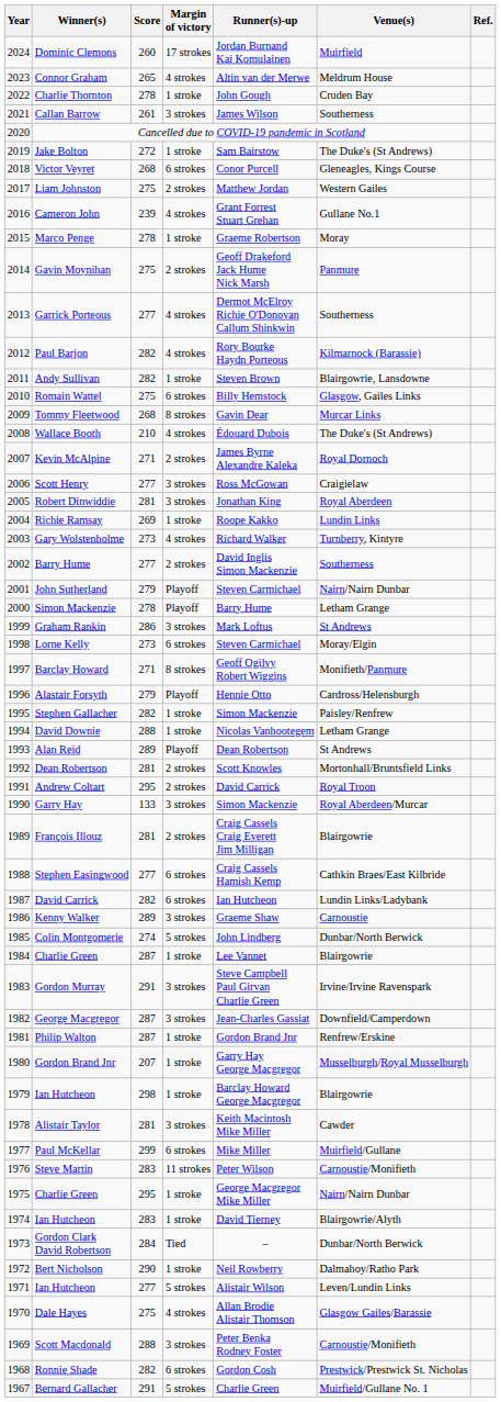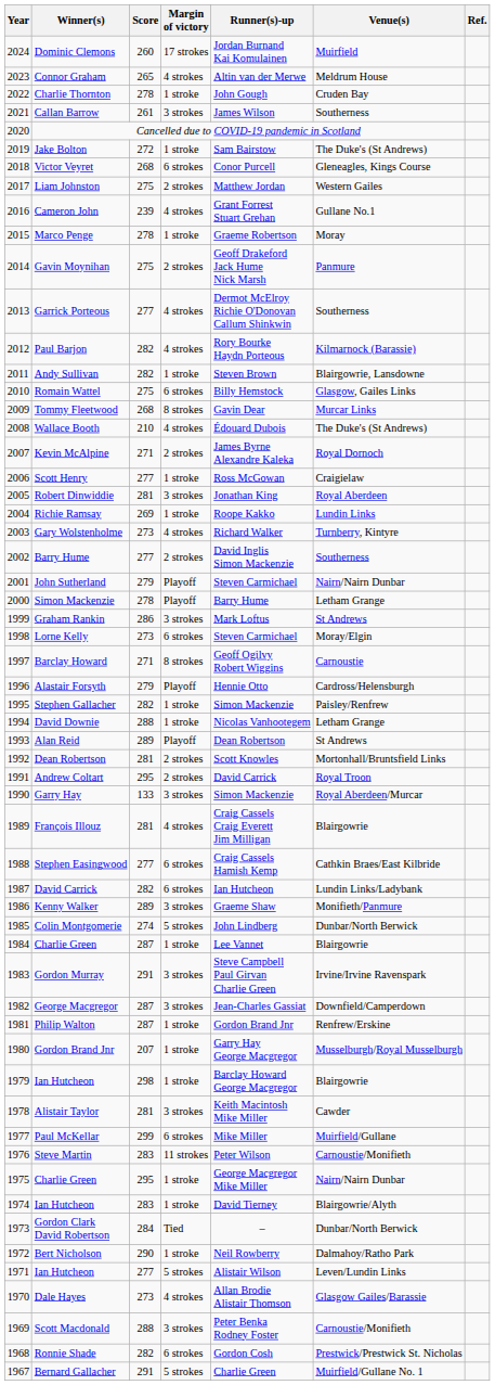Scott Henry | Margin of victory: 3 strokes -> 1 stroke
Barclay Howard | Venue(s): Monifieth/Panmure -> Carnoustie
François Illouz | Margin of victory: 2 strokes -> 4 strokes
Kenny Walker | Venue(s): Carnoustie -> Monifieth/Panmure
Dale Hayes | Score: 275 -> 273
